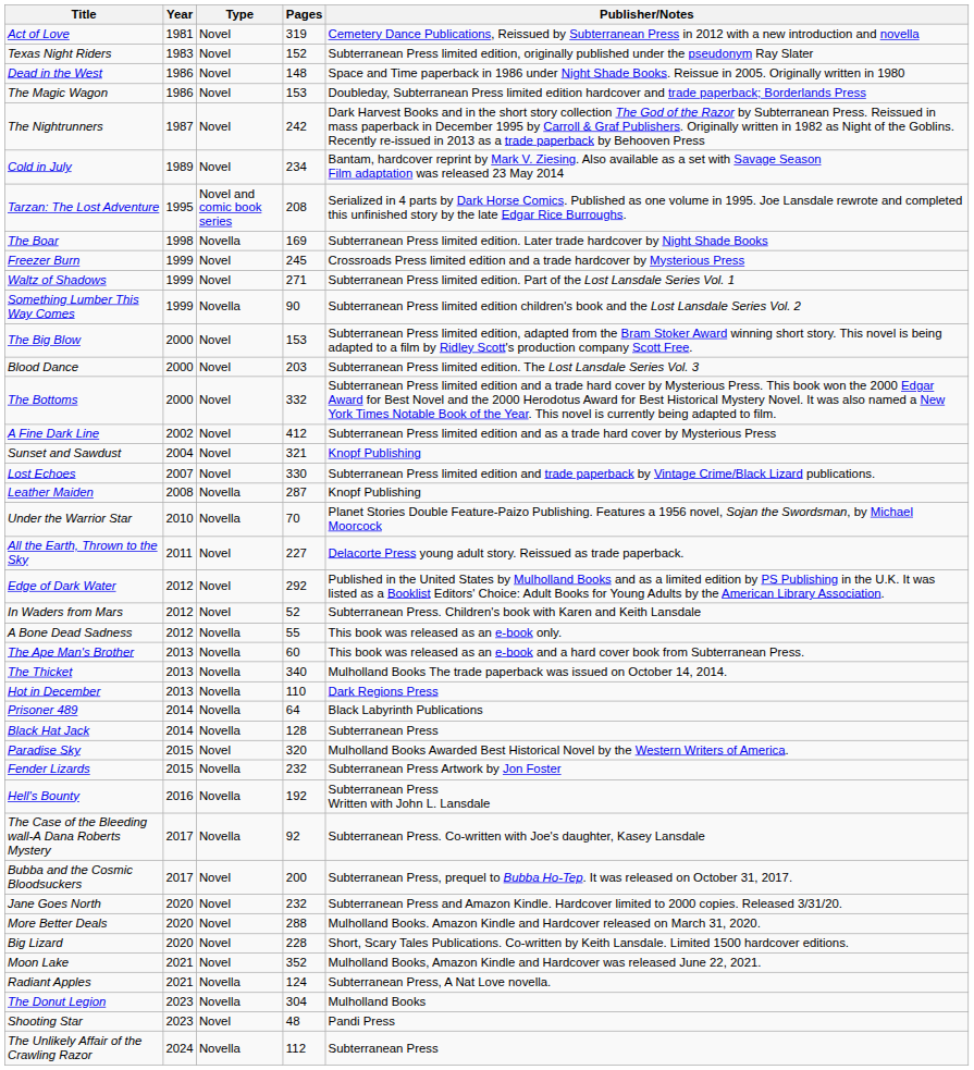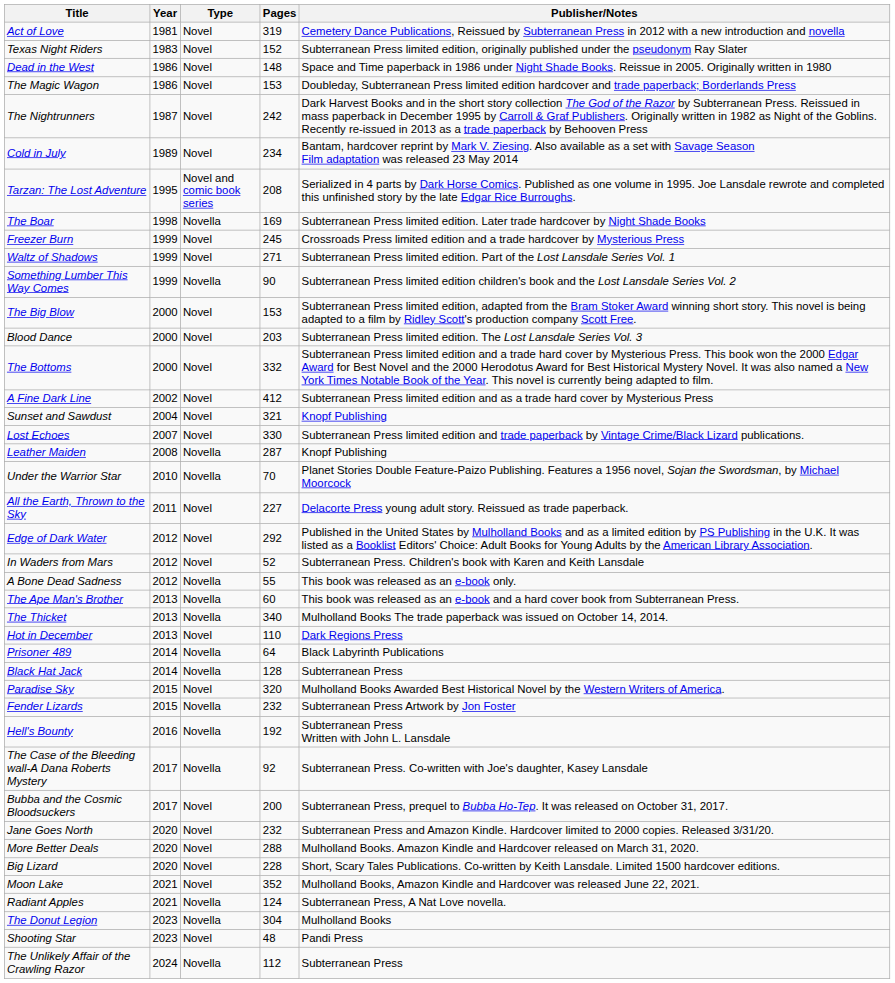Hot in December | Type: Novella -> Novel
